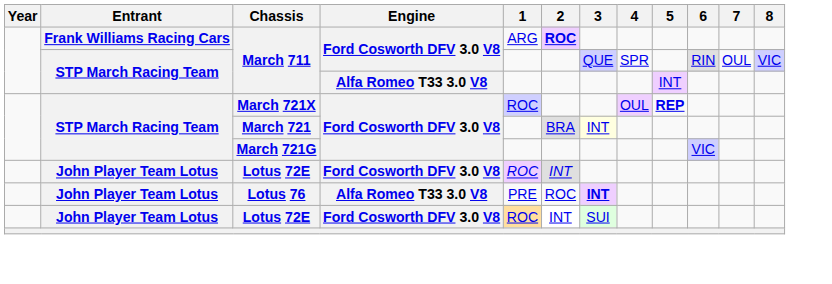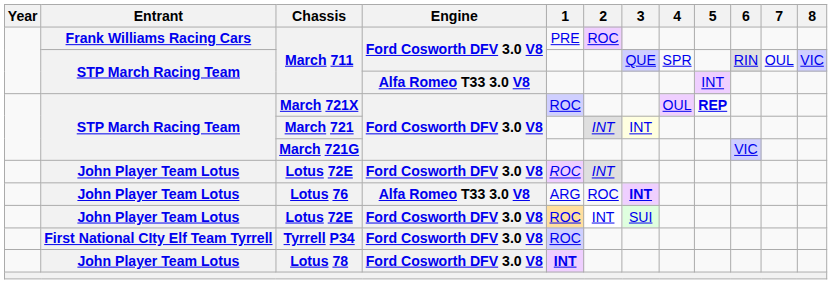Frank Williams Racing Cars / March 711 | 1: ARG -> PRE
Frank Williams Racing Cars / March 711 | 2: bold -> normal
March 721 | 2: BRA -> INT
Lotus 76 | 1: PRE -> ARG
+ row: First National CIty Elf Team Tyrrell | Tyrrell P34 | Ford Cosworth DFV 3.0 V8 | ROC
+ row: John Player Team Lotus | Lotus 78 | Ford Cosworth DFV 3.0 V8 | INT
